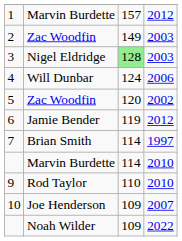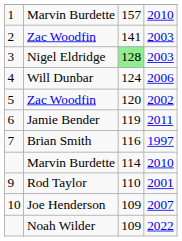1 | column 4: 2012 -> 2010
2 | column 3: 149 -> 141
6 | column 4: 2012 -> 2011
7 | column 3: 114 -> 116
9 | column 4: 2010 -> 2001
